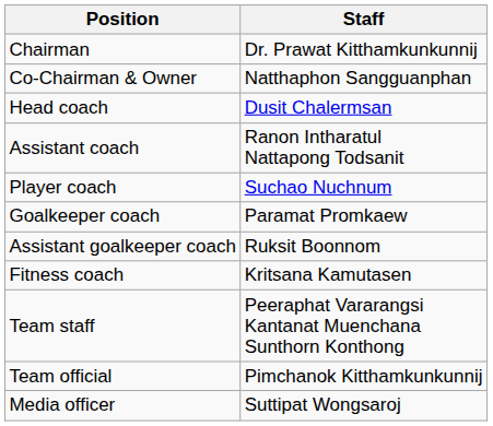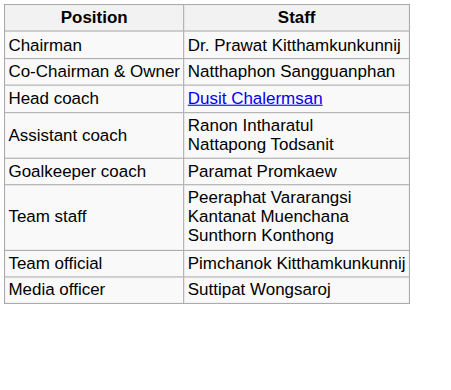- row: Player coach | Suchao Nuchnum
- row: Assistant goalkeeper coach | Ruksit Boonnom
- row: Fitness coach | Kritsana Kamutasen
